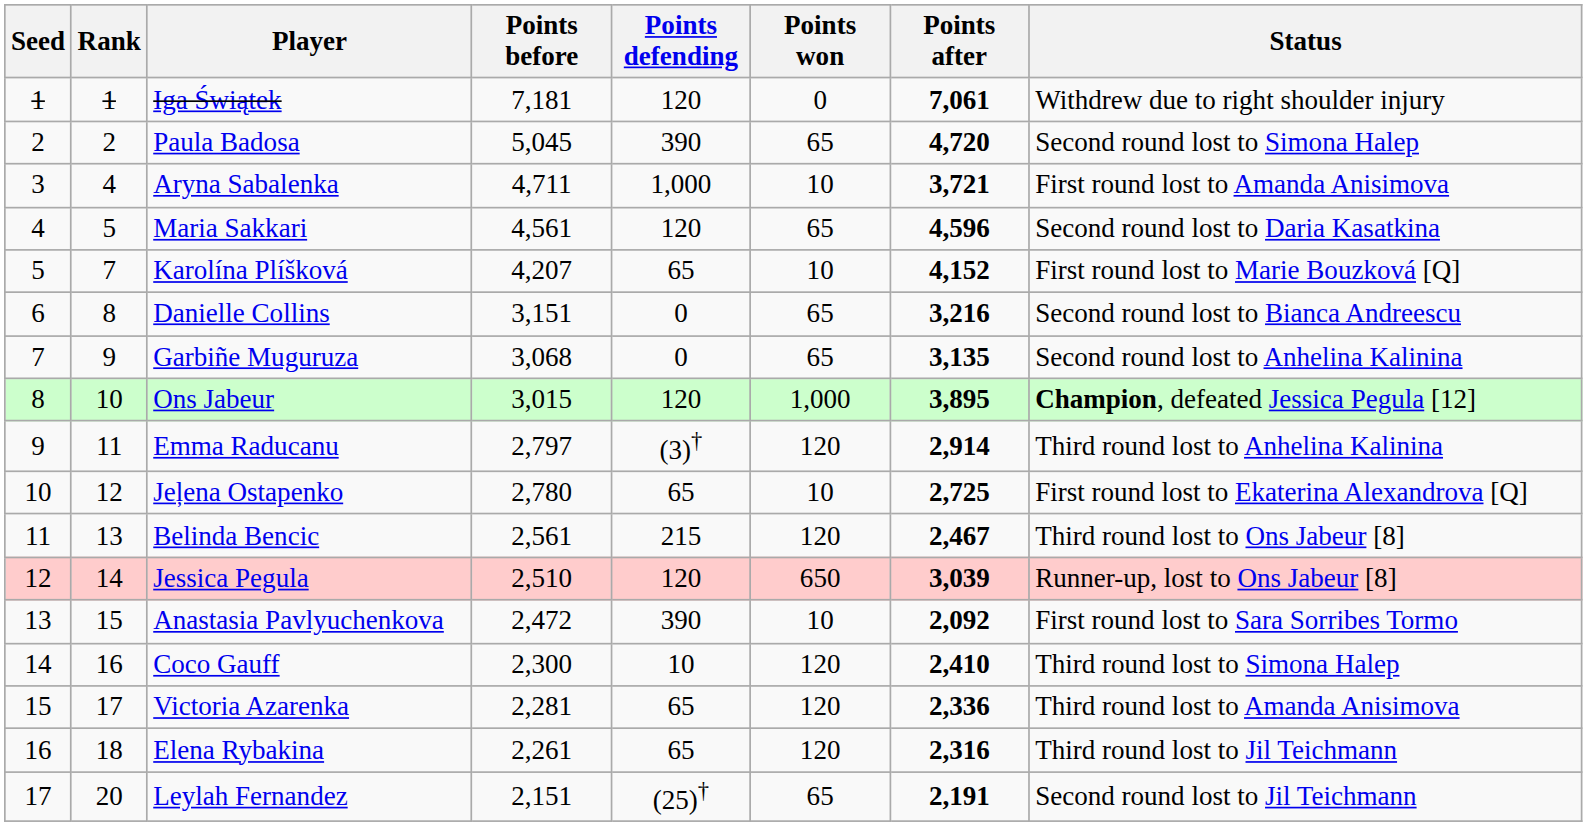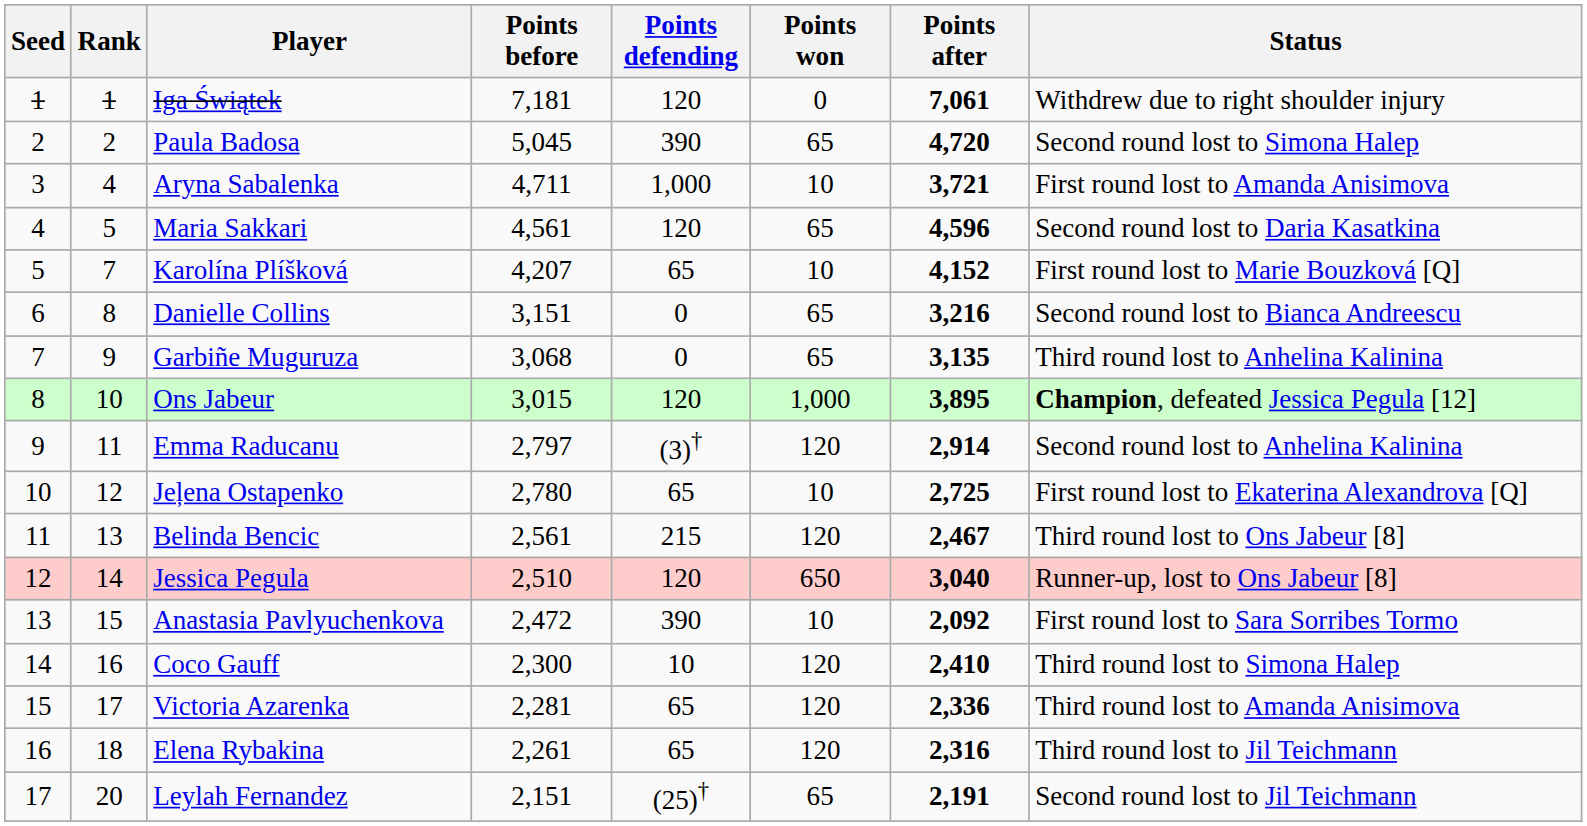Garbiñe Muguruza | Status: Second round lost to Anhelina Kalinina -> Third round lost to Anhelina Kalinina
Emma Raducanu | Status: Third round lost to Anhelina Kalinina -> Second round lost to Anhelina Kalinina
Jessica Pegula | Points after: 3,039 -> 3,040
